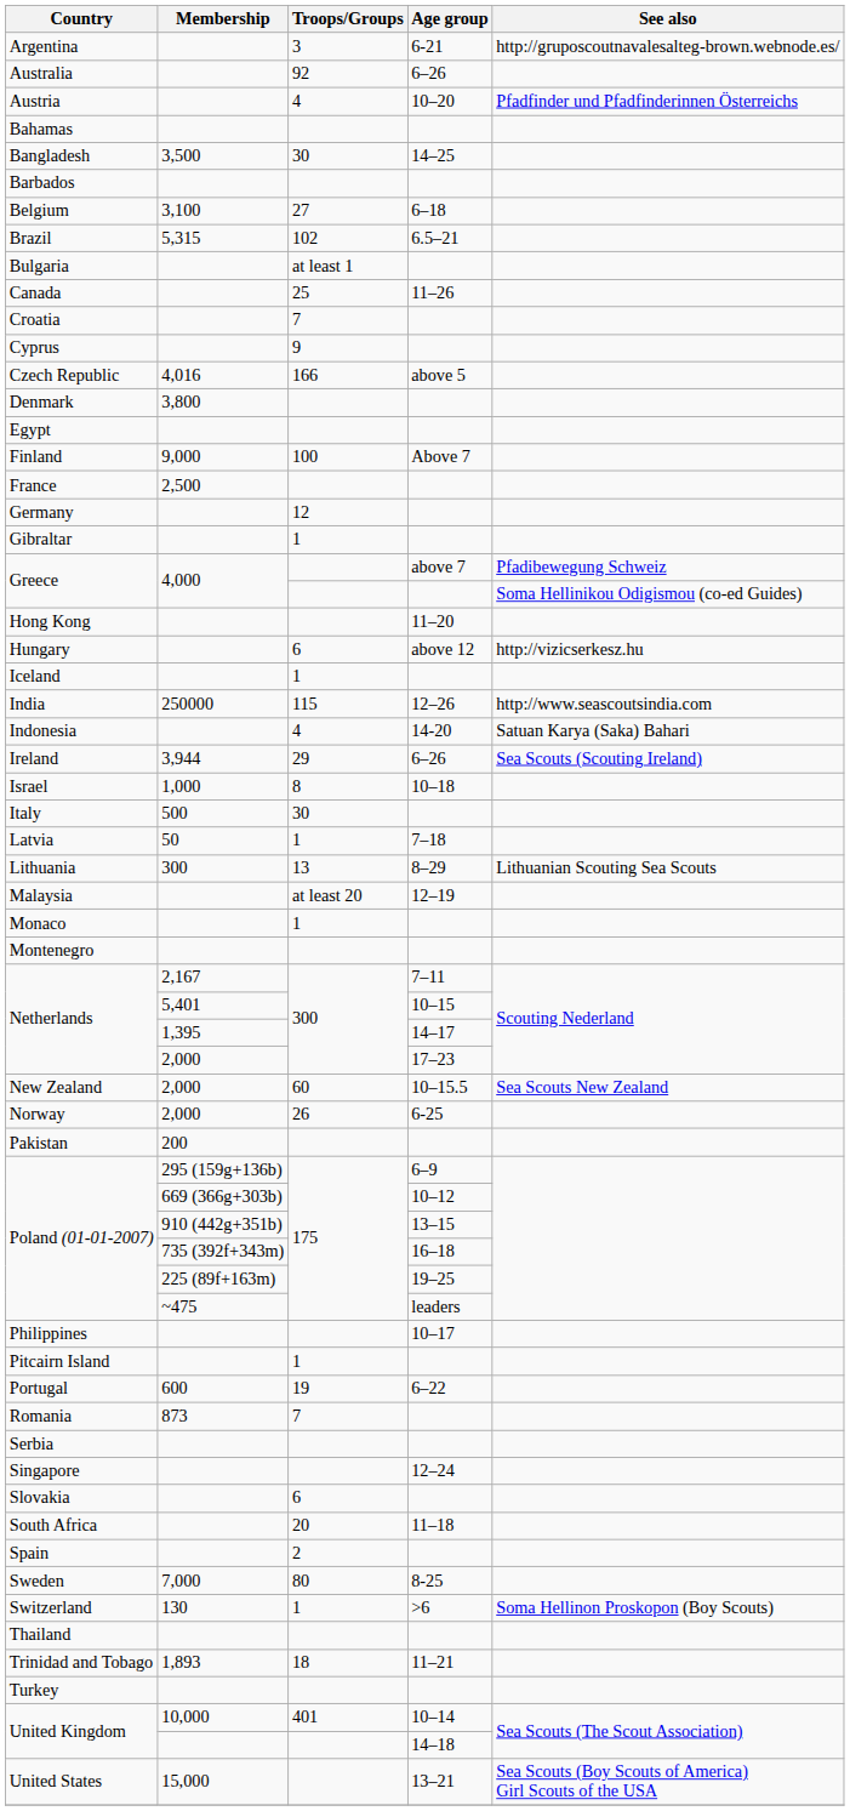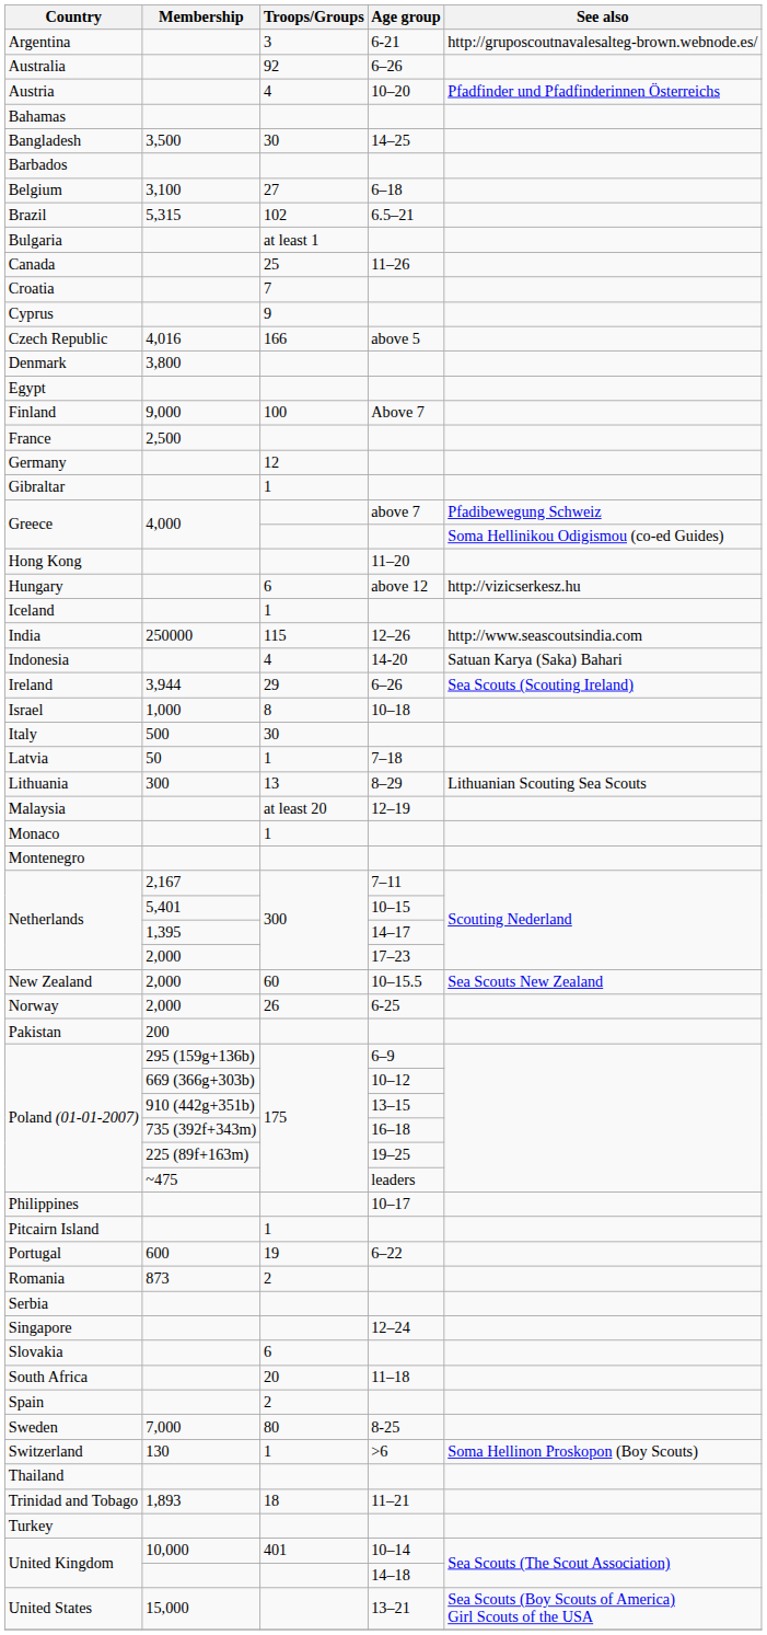Romania | Troops/Groups: 7 -> 2
